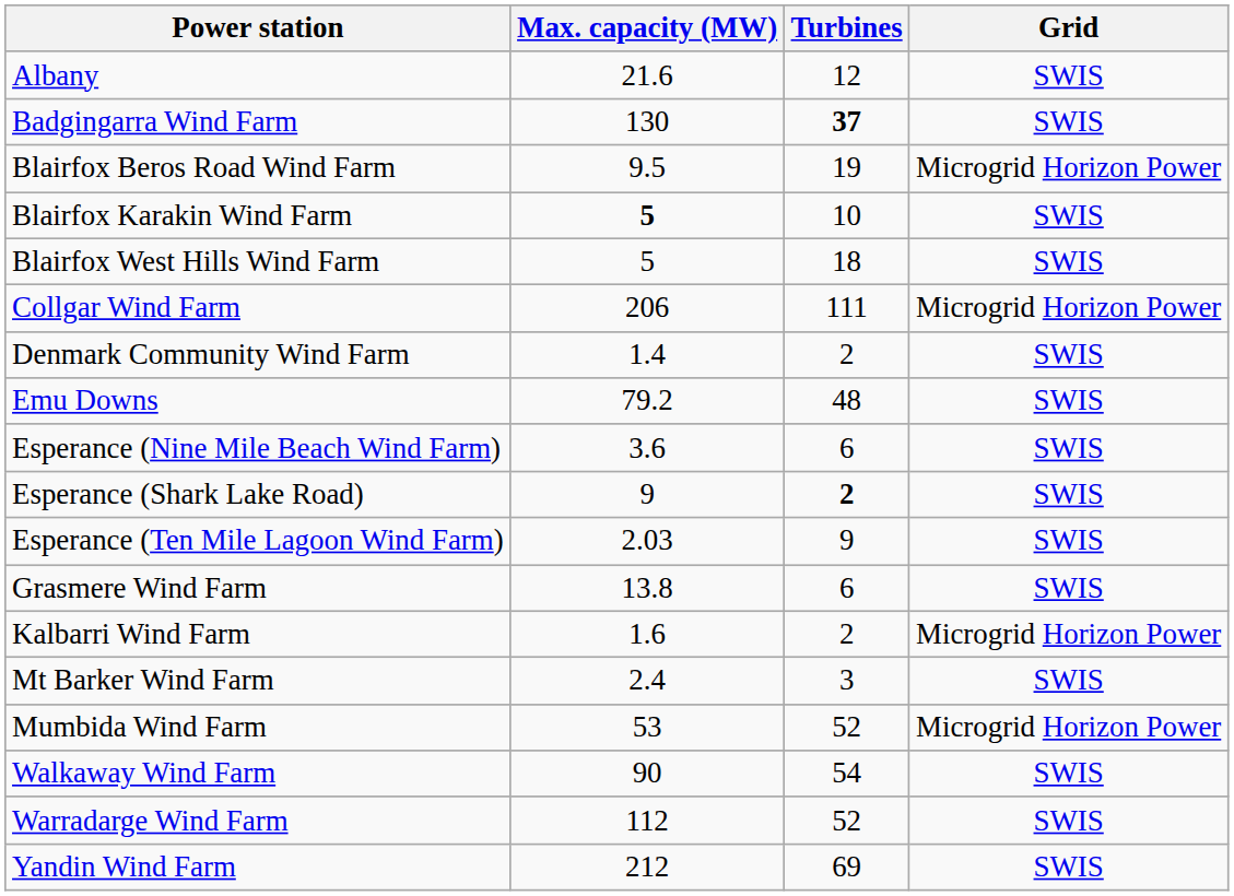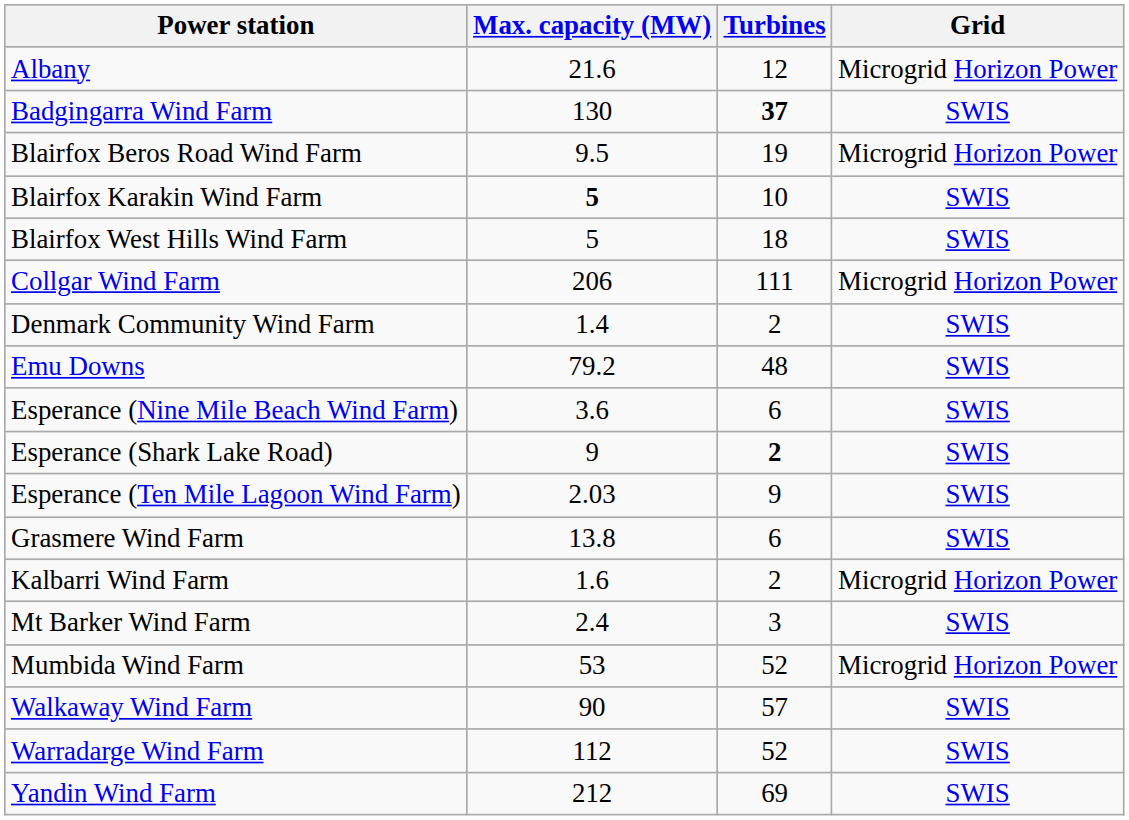Albany | Grid: SWIS -> Microgrid Horizon Power
Walkaway Wind Farm | Turbines: 54 -> 57
